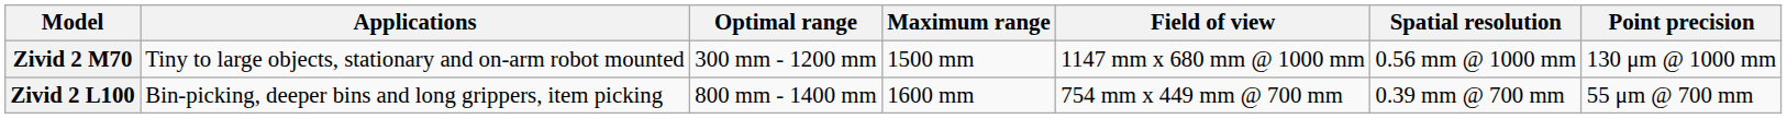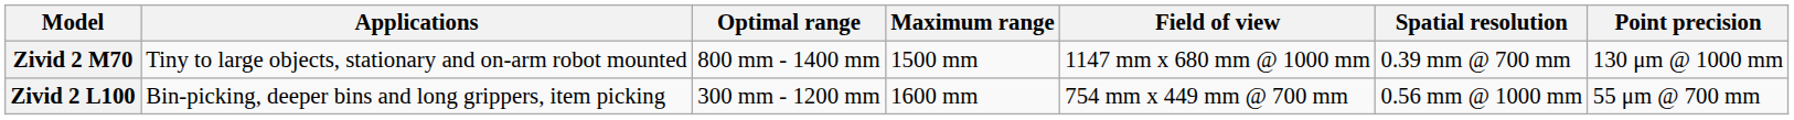Zivid 2 M70 | Optimal range: 300 mm - 1200 mm -> 800 mm - 1400 mm
Zivid 2 M70 | Spatial resolution: 0.56 mm @ 1000 mm -> 0.39 mm @ 700 mm
Zivid 2 L100 | Optimal range: 800 mm - 1400 mm -> 300 mm - 1200 mm
Zivid 2 L100 | Spatial resolution: 0.39 mm @ 700 mm -> 0.56 mm @ 1000 mm
